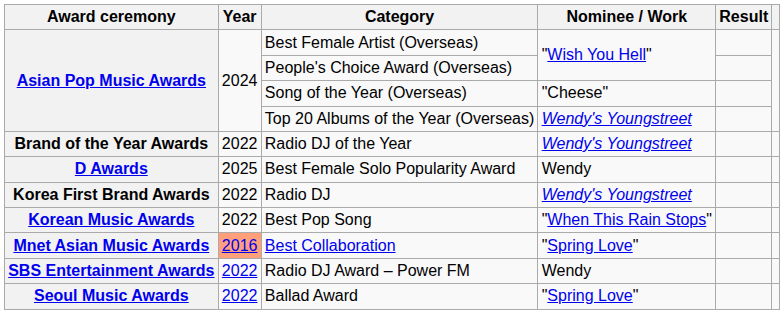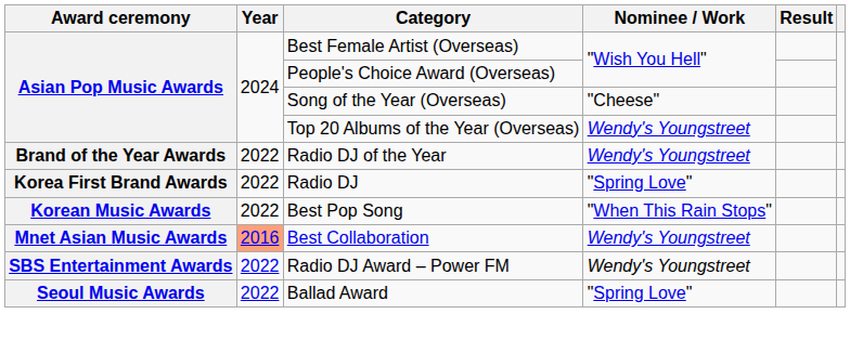- row: D Awards | 2025 | Best Female Solo Popularity Award | Wendy
Radio DJ | Nominee / Work: Wendy's Youngstreet -> "Spring Love"
Best Collaboration | Nominee / Work: "Spring Love" -> Wendy's Youngstreet
Radio DJ Award – Power FM | Nominee / Work: Wendy -> Wendy's Youngstreet
